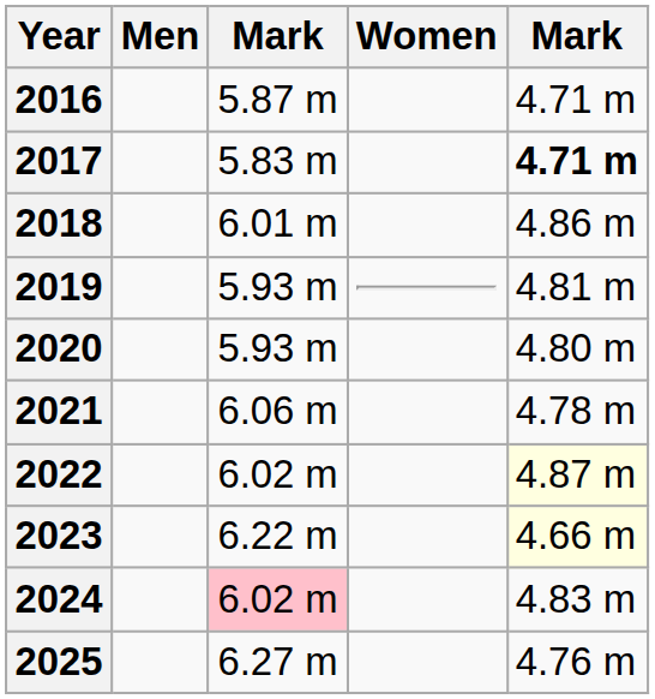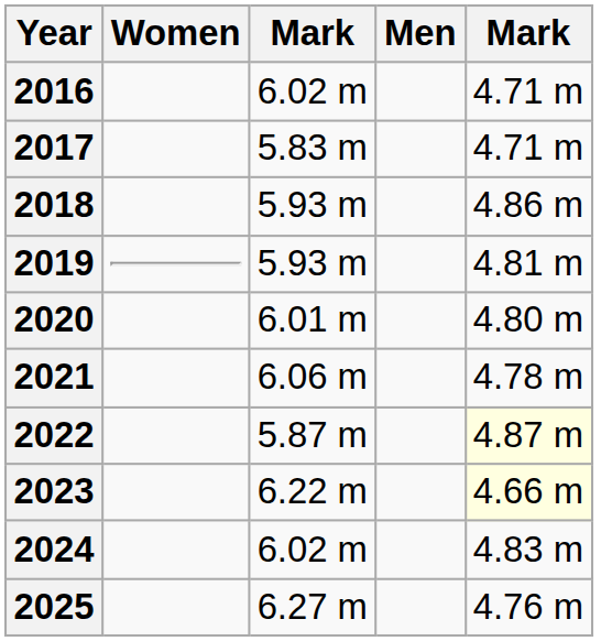columns swapped: Men <-> Women
2016 | column 3: 5.87 m -> 6.02 m
2017 | column 5: bold -> normal
2018 | column 3: 6.01 m -> 5.93 m
2020 | column 3: 5.93 m -> 6.01 m
2022 | column 3: 6.02 m -> 5.87 m
2024 | column 3: pink background -> no background
